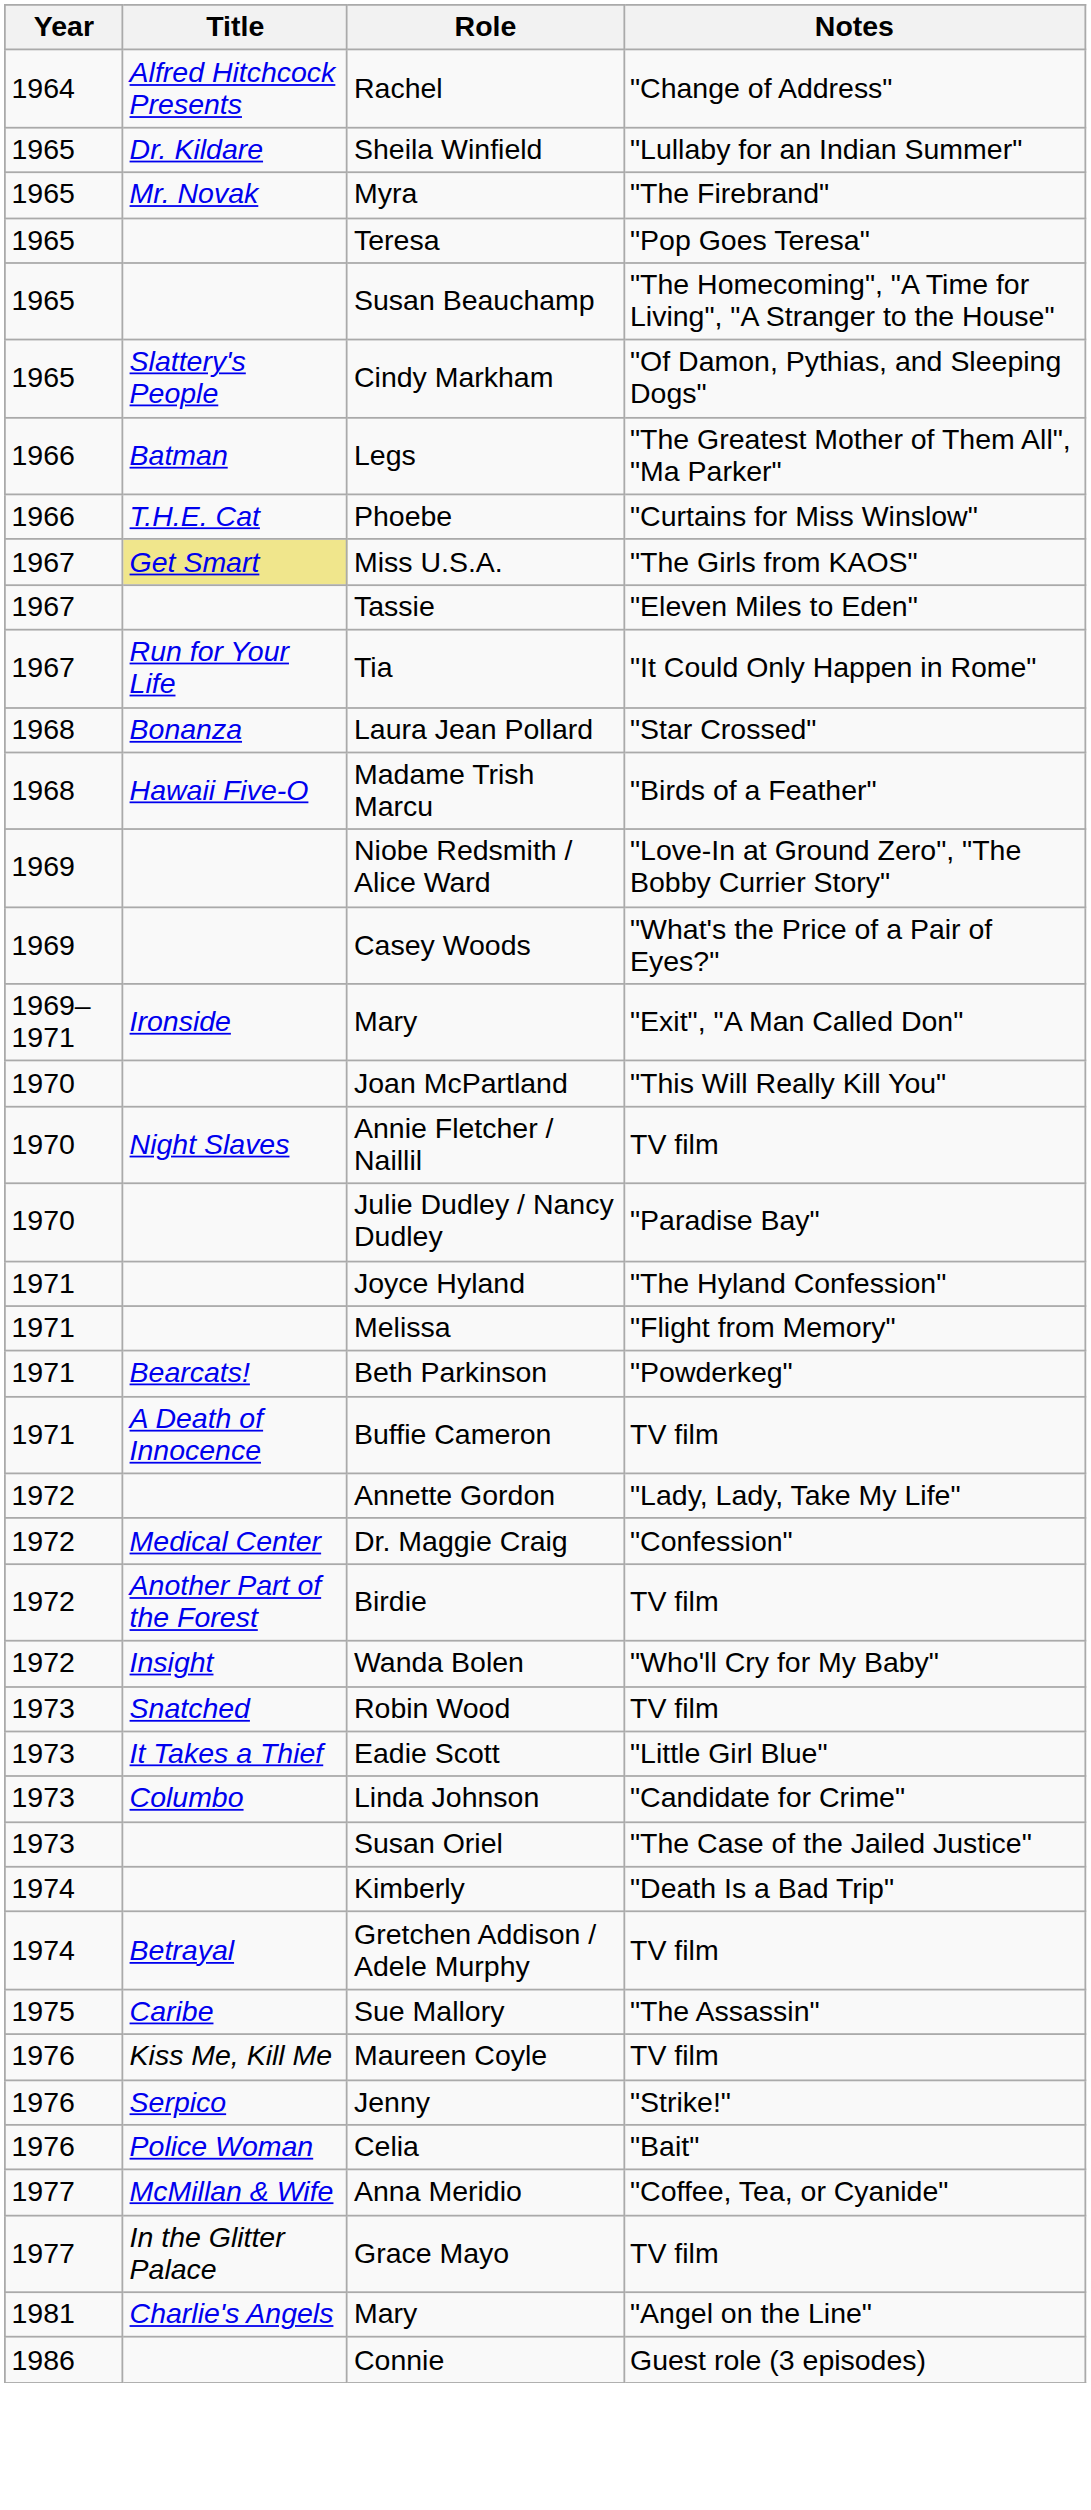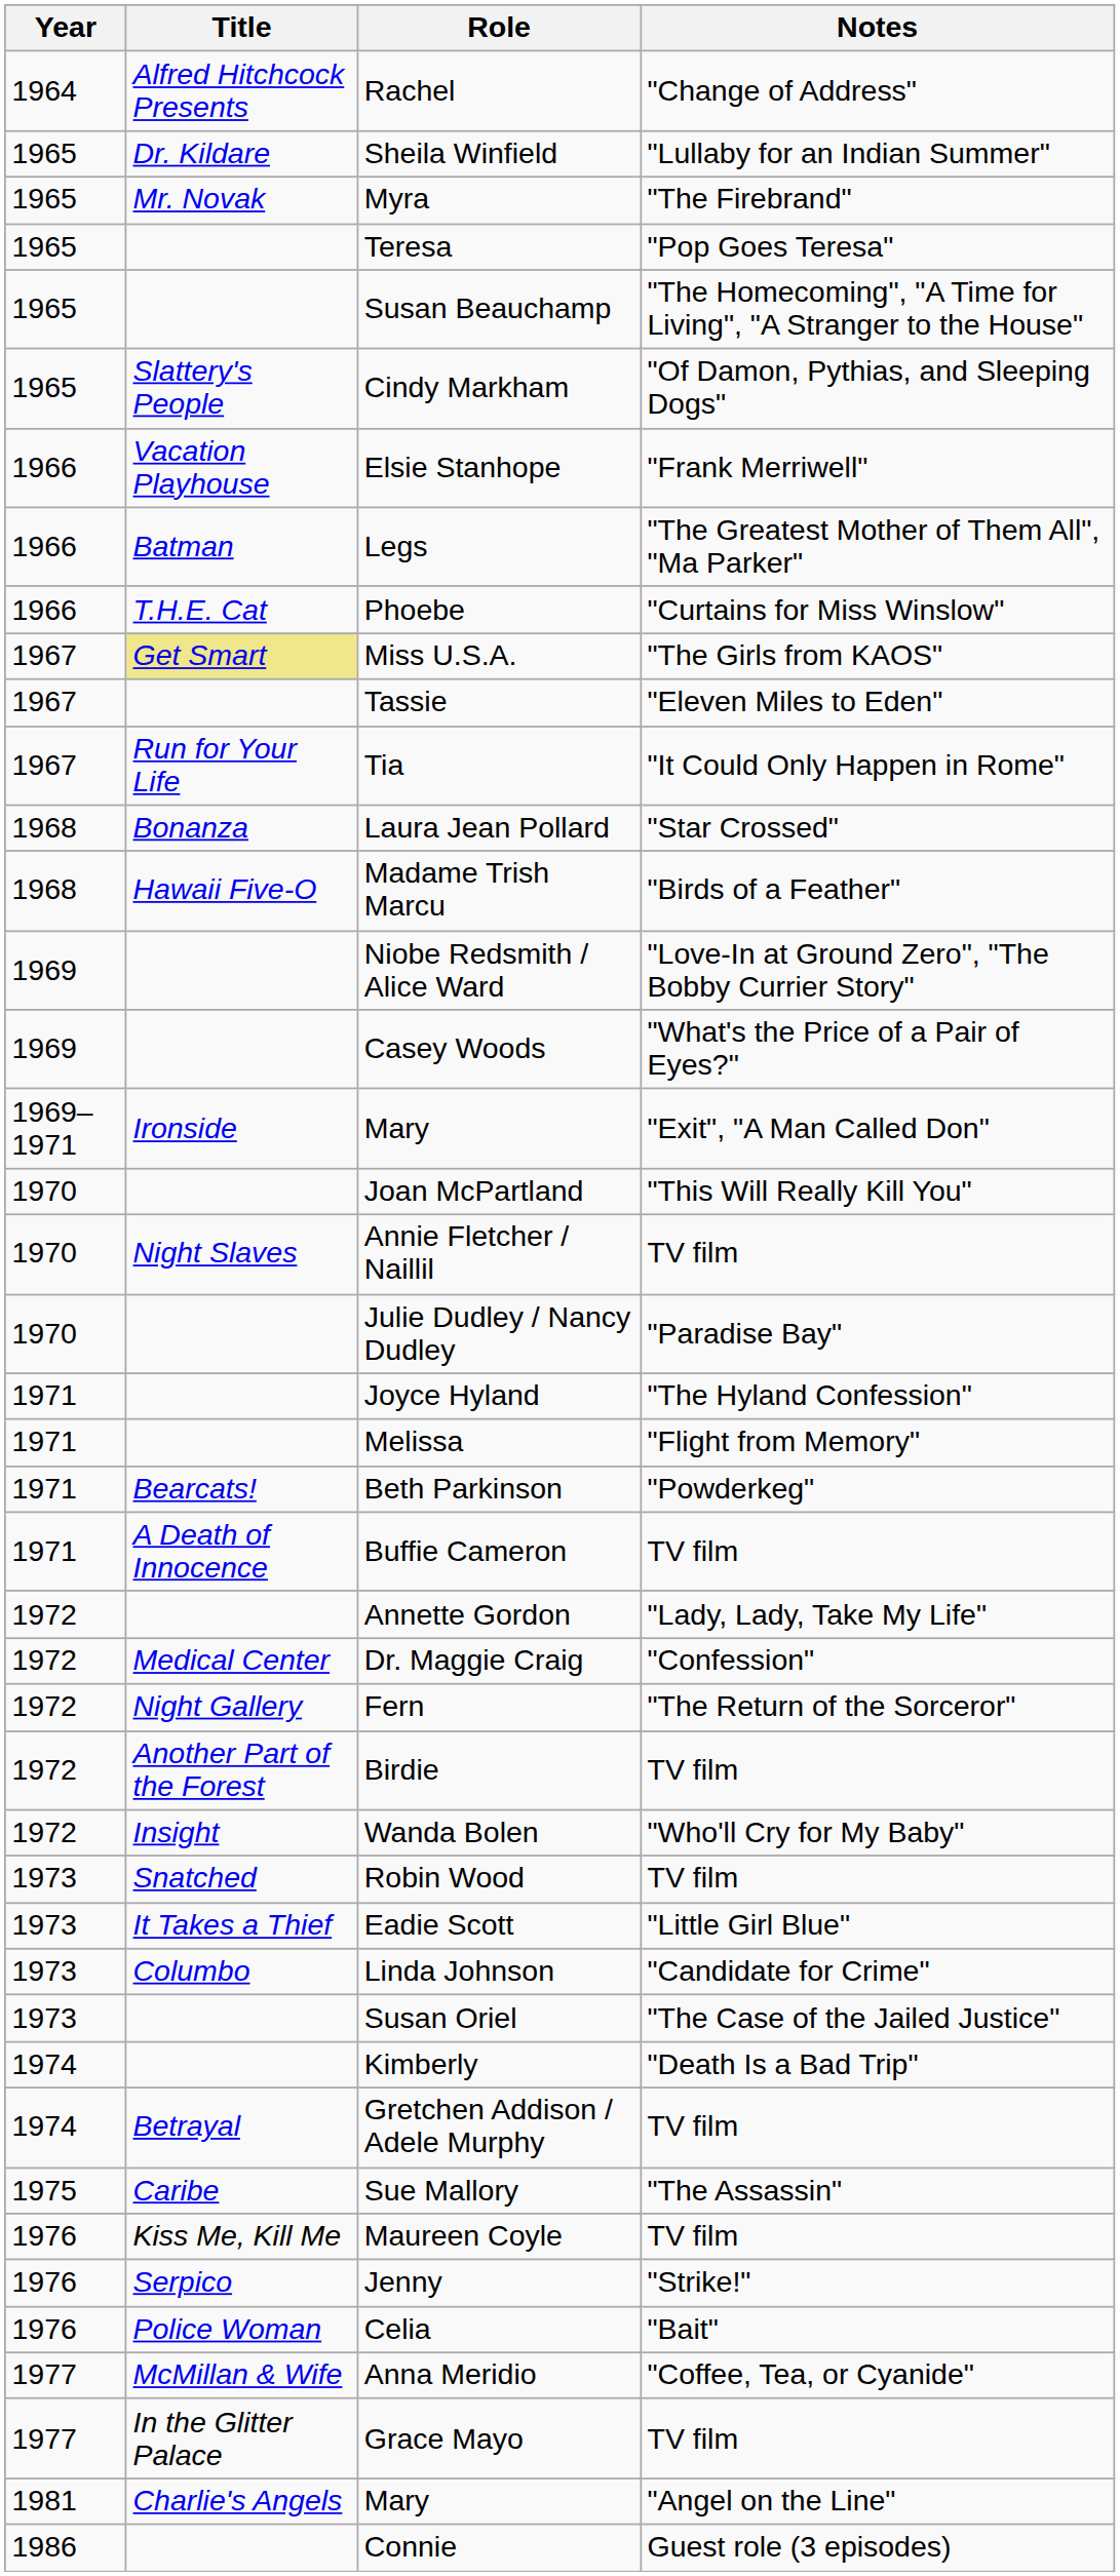+ row: 1966 | Vacation Playhouse | Elsie Stanhope | "Frank Merriwell"
+ row: 1972 | Night Gallery | Fern | "The Return of the Sorceror"
